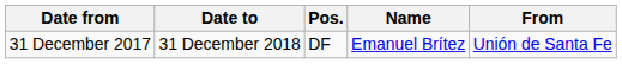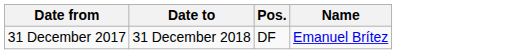- column: From | Unión de Santa Fe
